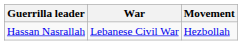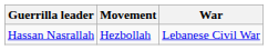columns swapped: Movement <-> War
